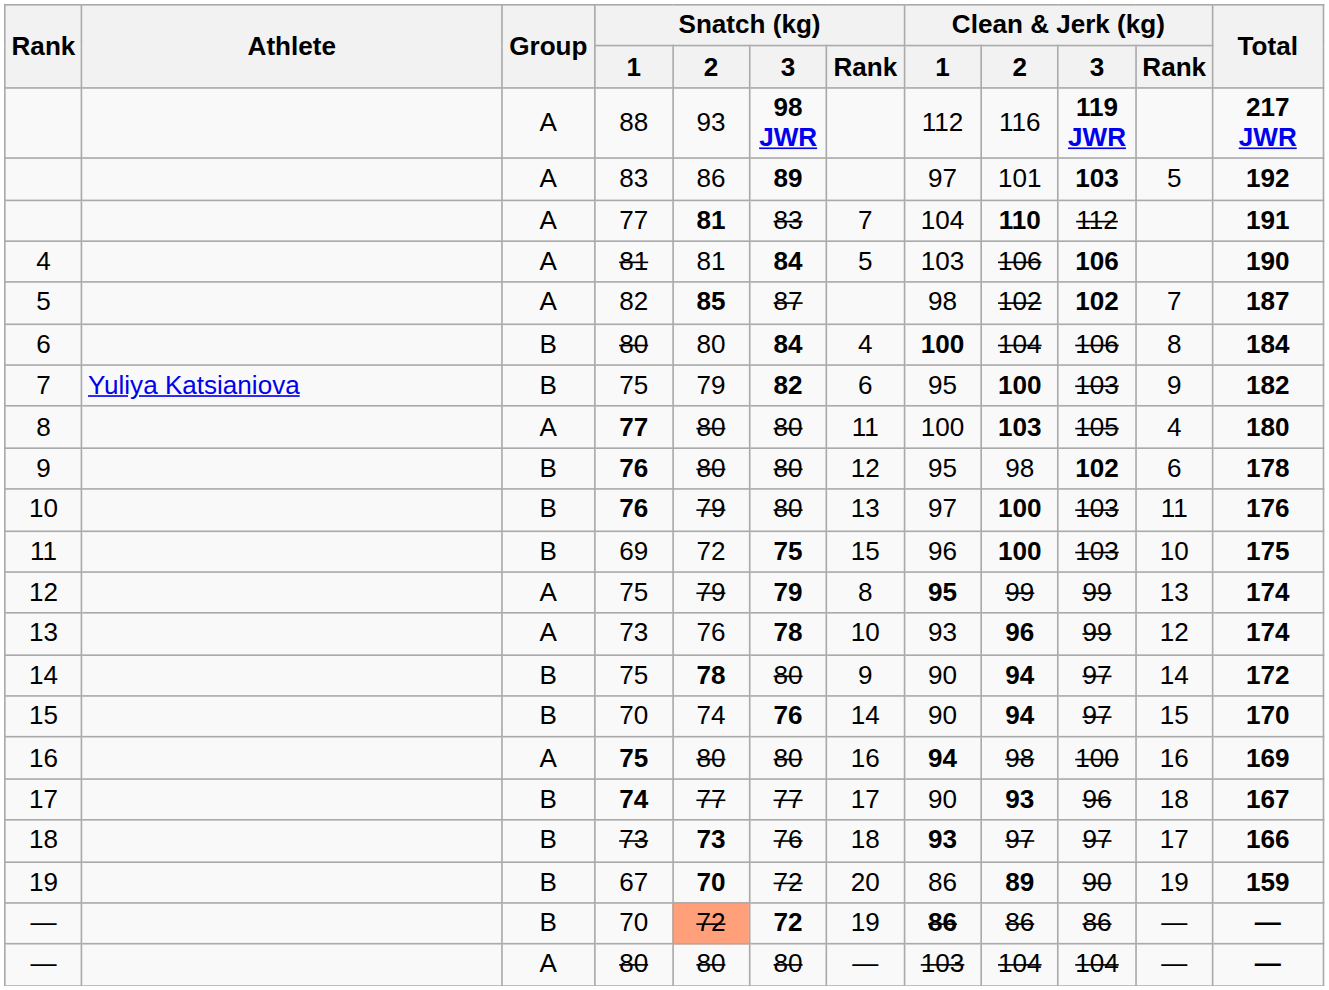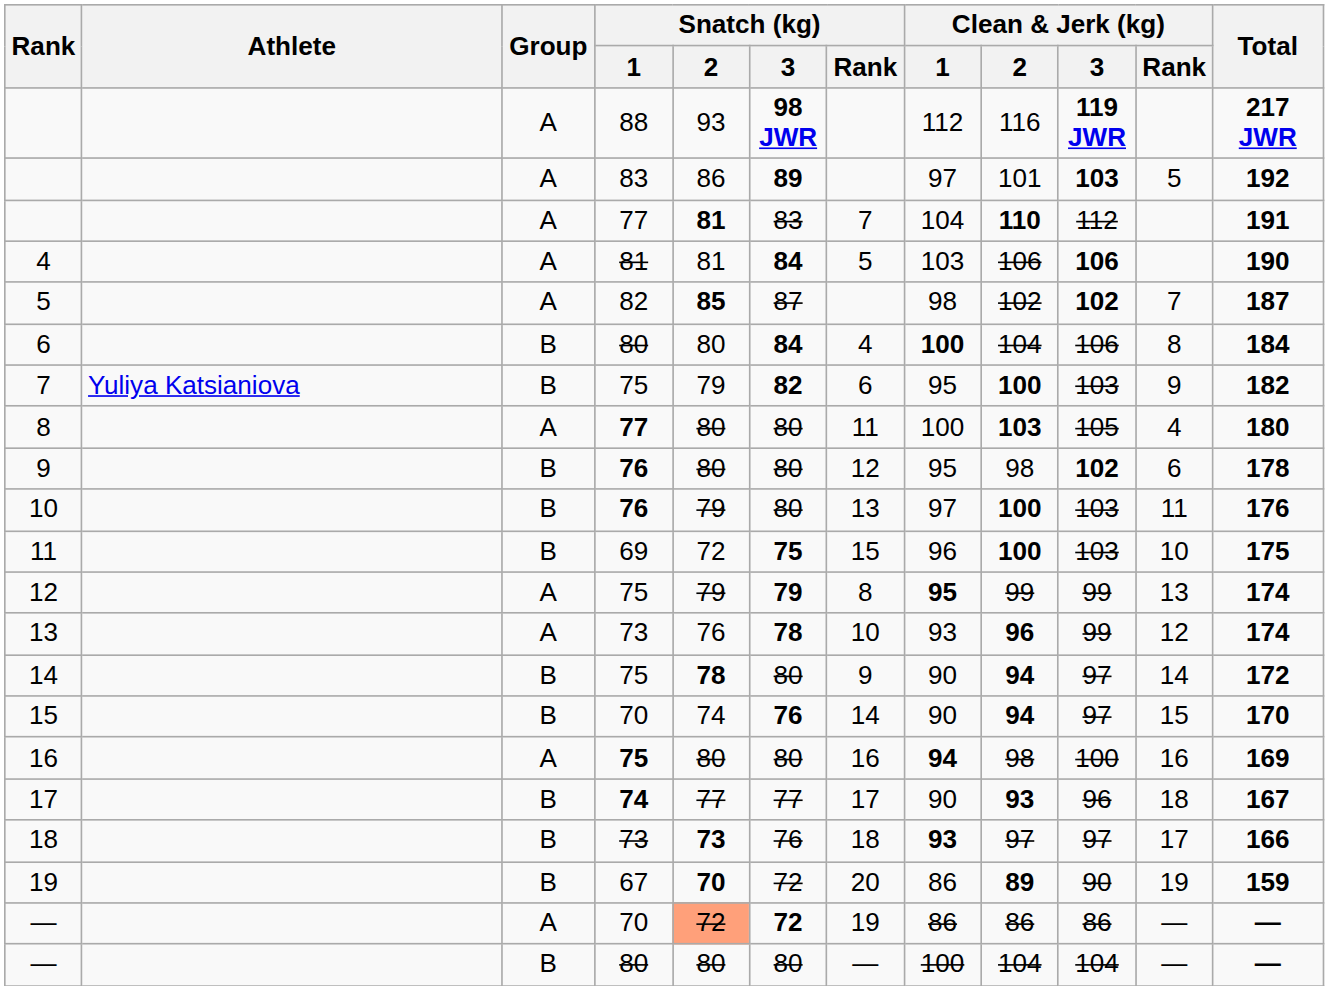— / 70 | Group: B -> A
— / 70 | Clean & Jerk (kg) / 1: bold -> normal
— / 80 | Group: A -> B
— / 80 | Clean & Jerk (kg) / 1: 103 -> 100
